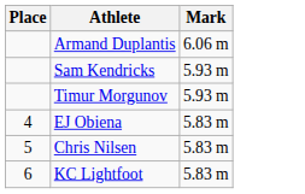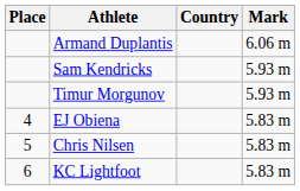+ column: Country
